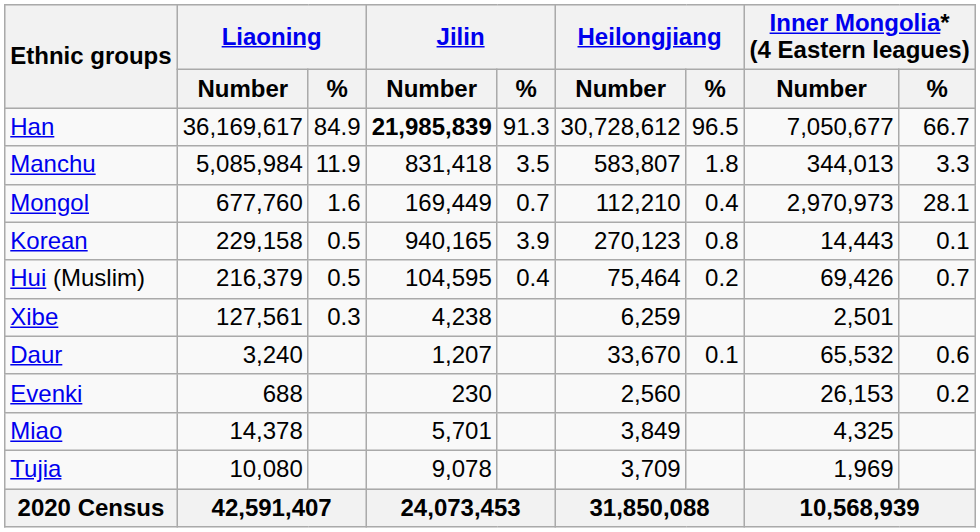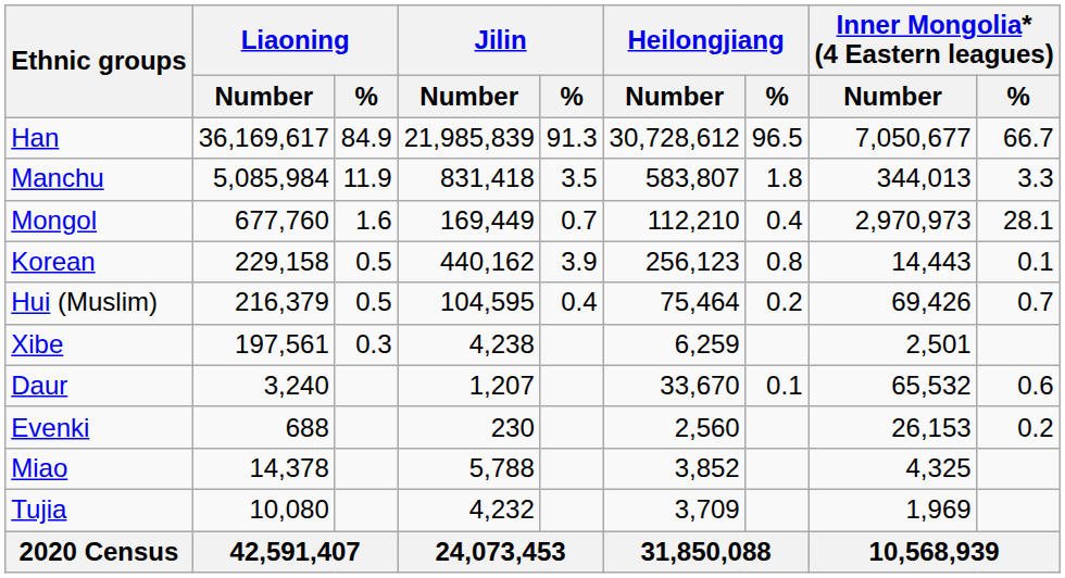Han | Jilin / Number: bold -> normal
Korean | Jilin / Number: 940,165 -> 440,162
Korean | Heilongjiang / Number: 270,123 -> 256,123
Xibe | Liaoning / Number: 127,561 -> 197,561
Miao | Jilin / Number: 5,701 -> 5,788
Miao | Heilongjiang / Number: 3,849 -> 3,852
Tujia | Jilin / Number: 9,078 -> 4,232
